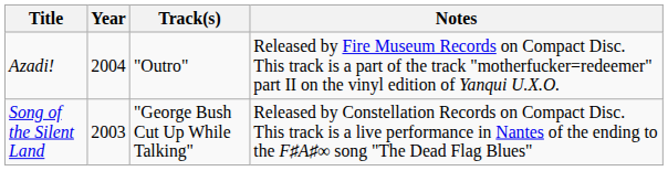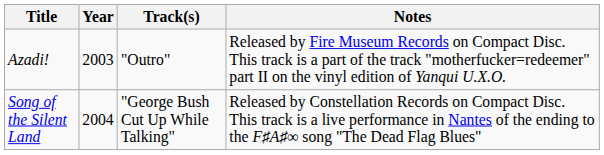Azadi! | Year: 2004 -> 2003
Song of the Silent Land | Year: 2003 -> 2004
